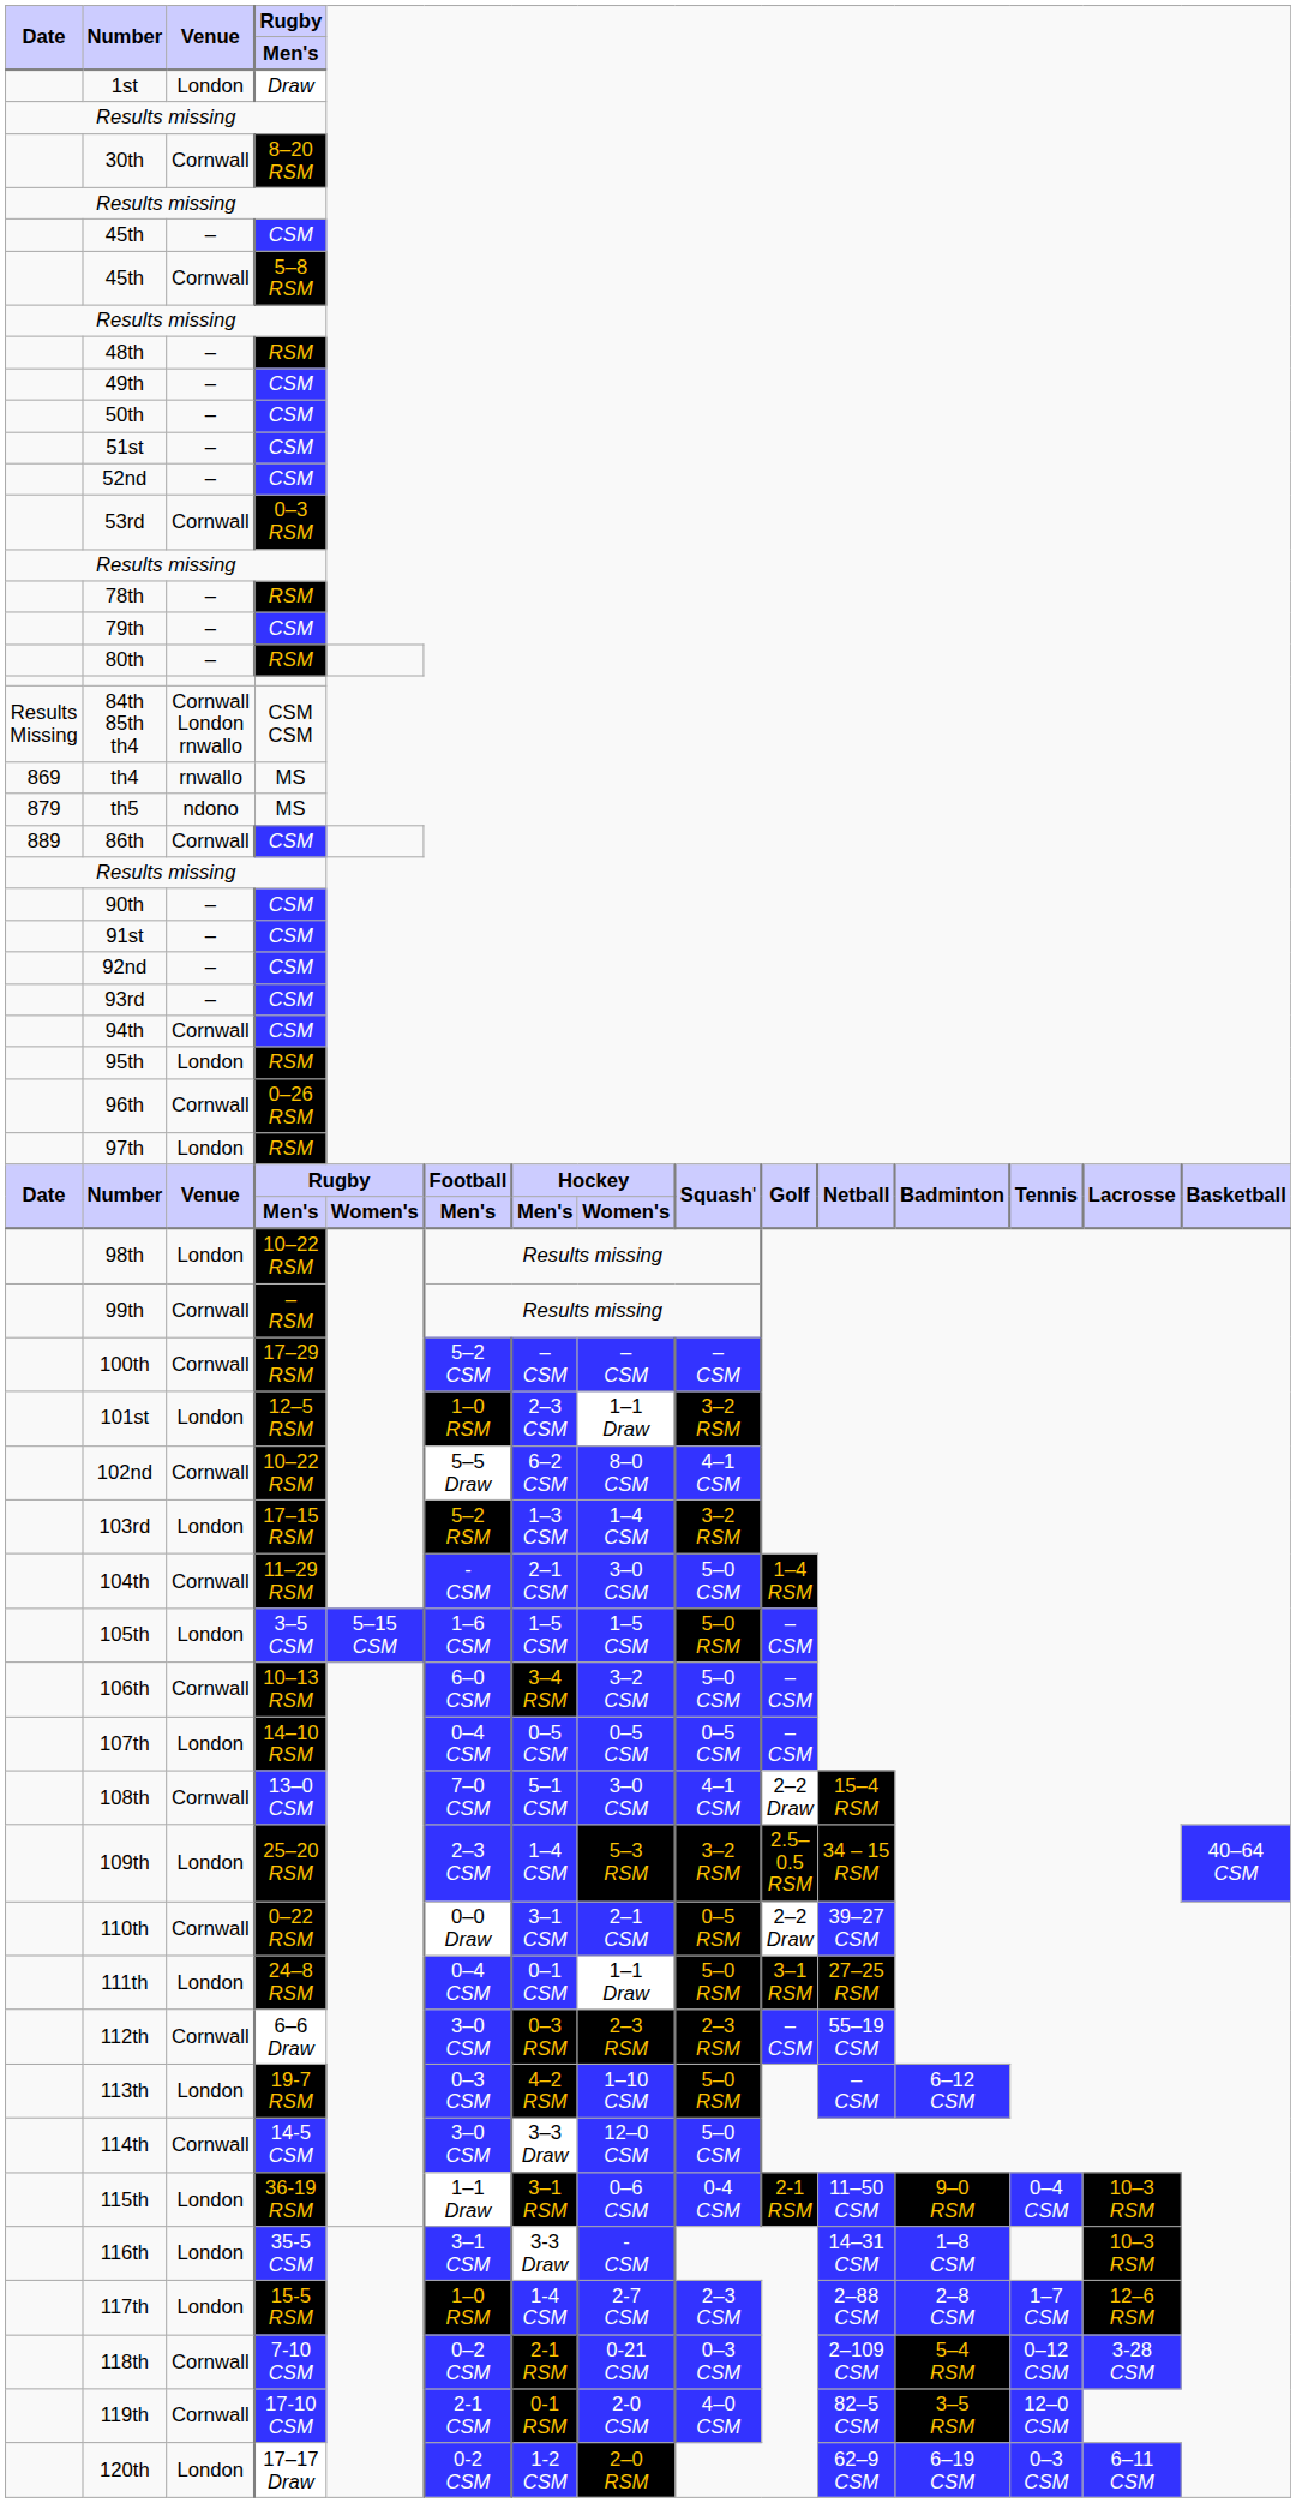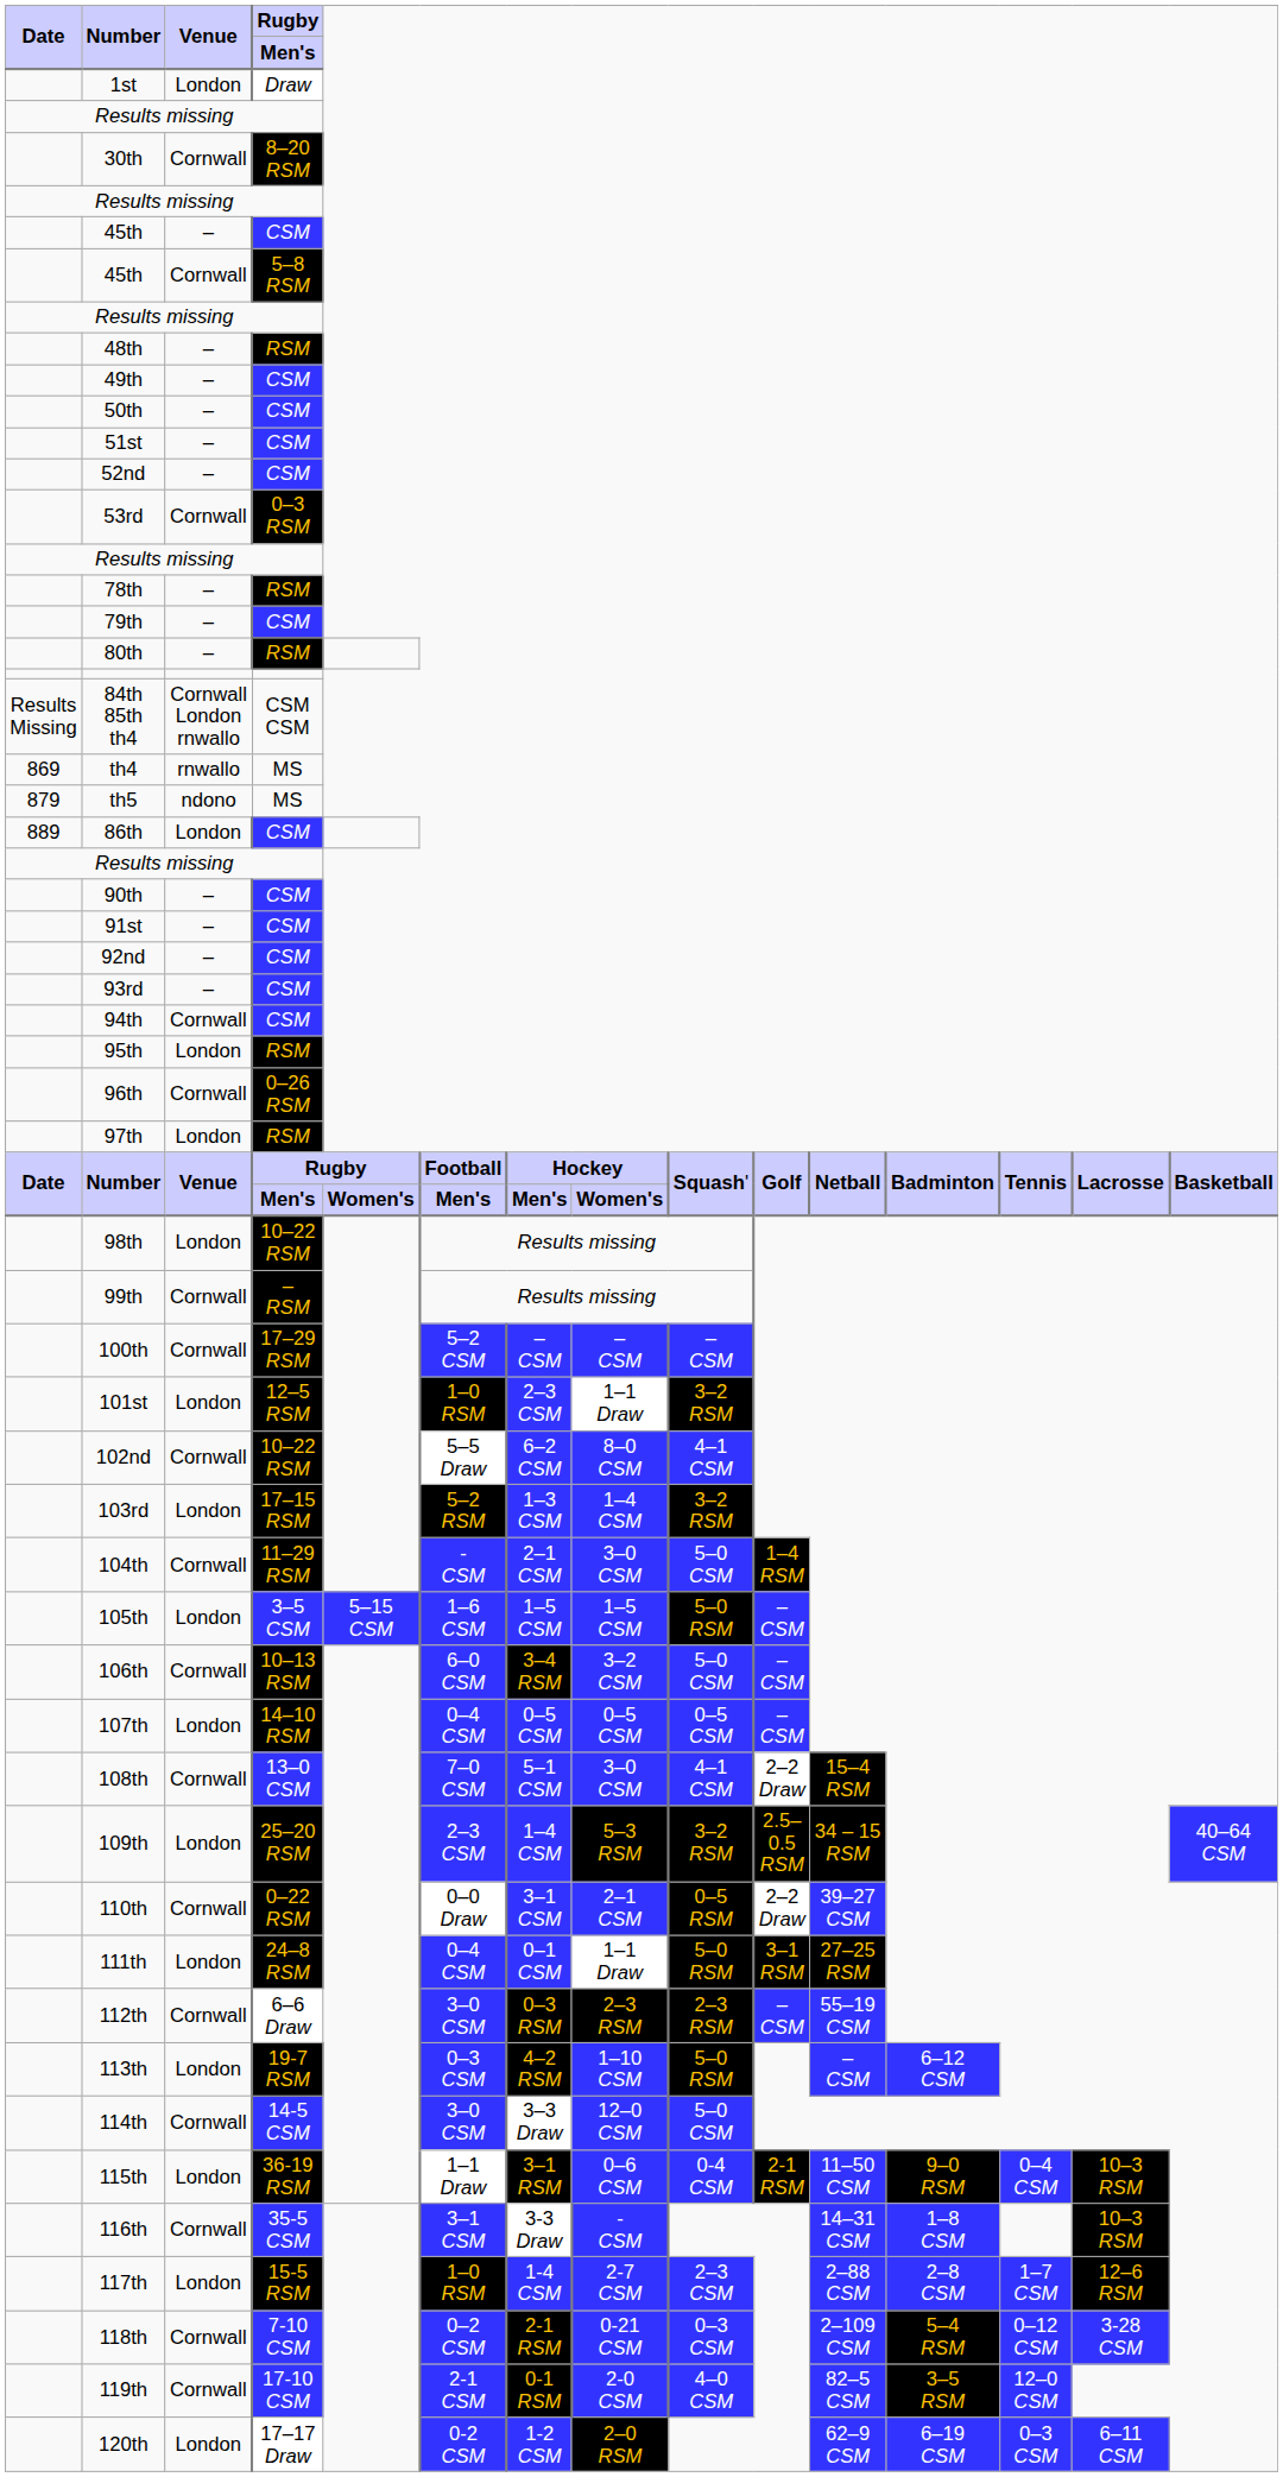86th | Venue: Cornwall -> London
116th | Venue: London -> Cornwall
